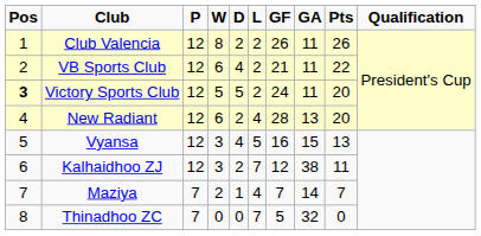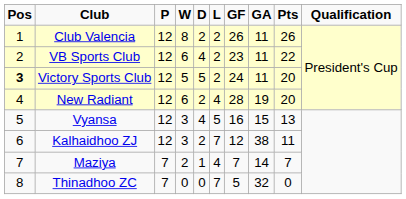VB Sports Club | GF: 21 -> 23
New Radiant | GA: 13 -> 19
